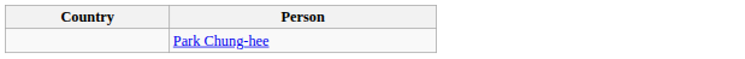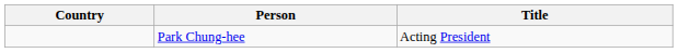+ column: Title | Acting President
